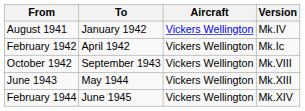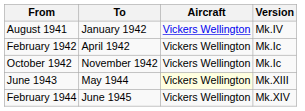+ row: October 1942 | November 1942 | Vickers Wellington | Mk.Ic
- row: October 1942 | September 1943 | Vickers Wellington | Mk.VIII
May 1944 | Aircraft: no background -> lightyellow background
